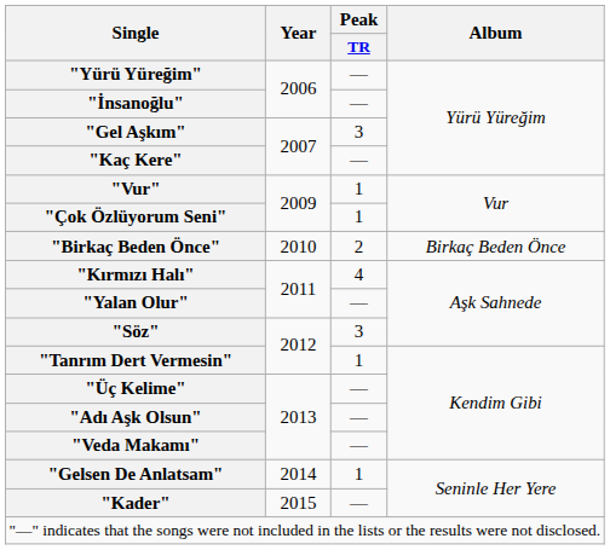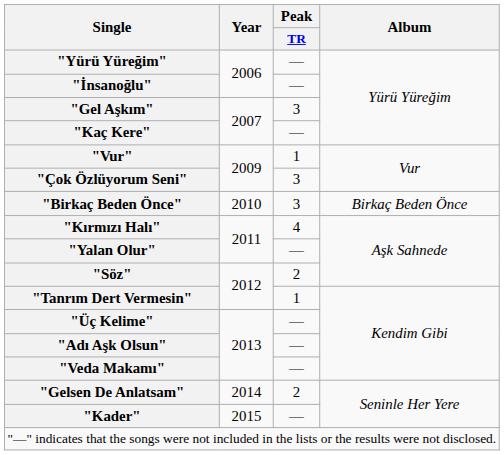"Çok Özlüyorum Seni" | Peak / TR: 1 -> 3
"Birkaç Beden Önce" | Peak / TR: 2 -> 3
"Söz" | Peak / TR: 3 -> 2
"Gelsen De Anlatsam" | Peak / TR: 1 -> 2
